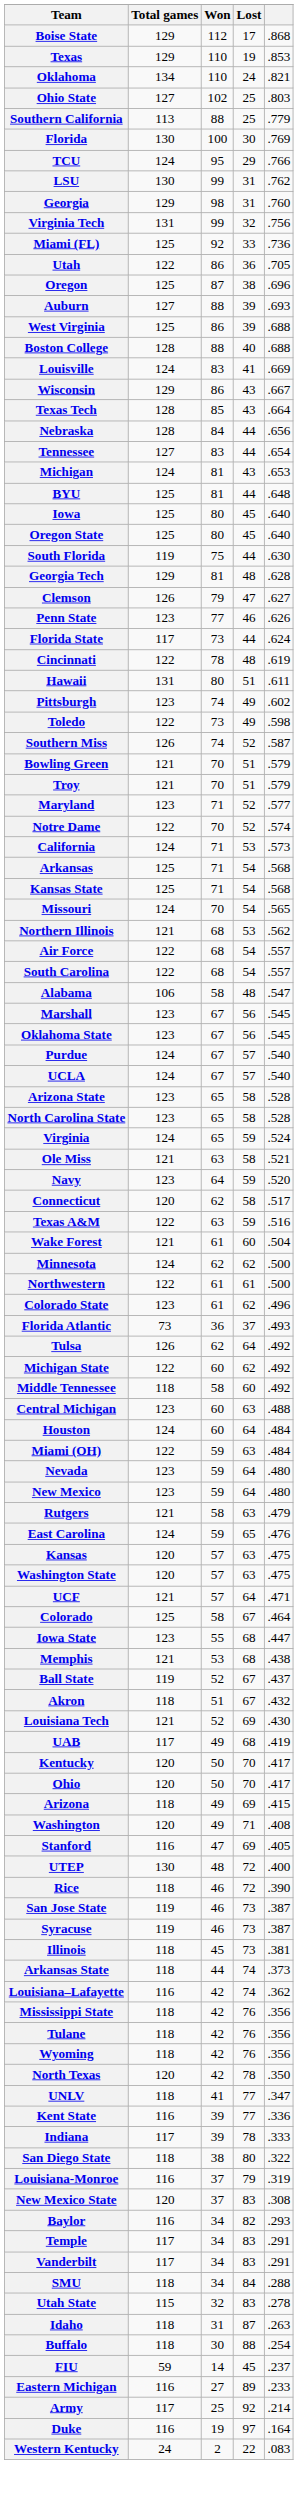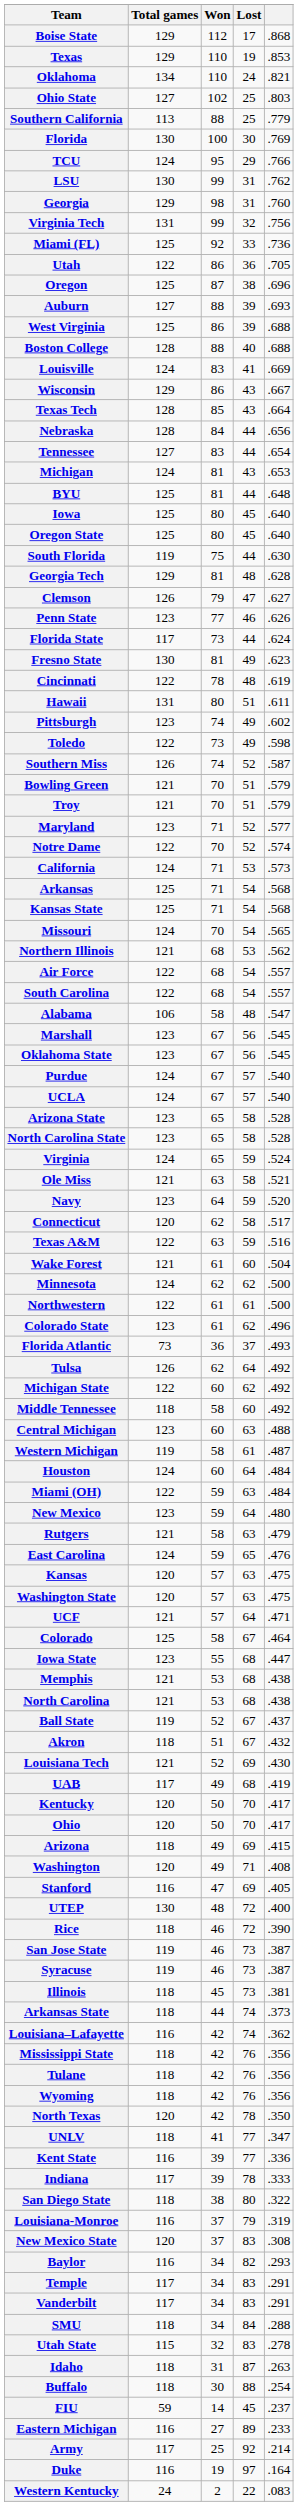+ row: Fresno State | 130 | 81 | 49 | .623
+ row: Western Michigan | 119 | 58 | 61 | .487
- row: Nevada | 123 | 59 | 64 | .480
+ row: North Carolina | 121 | 53 | 68 | .438
